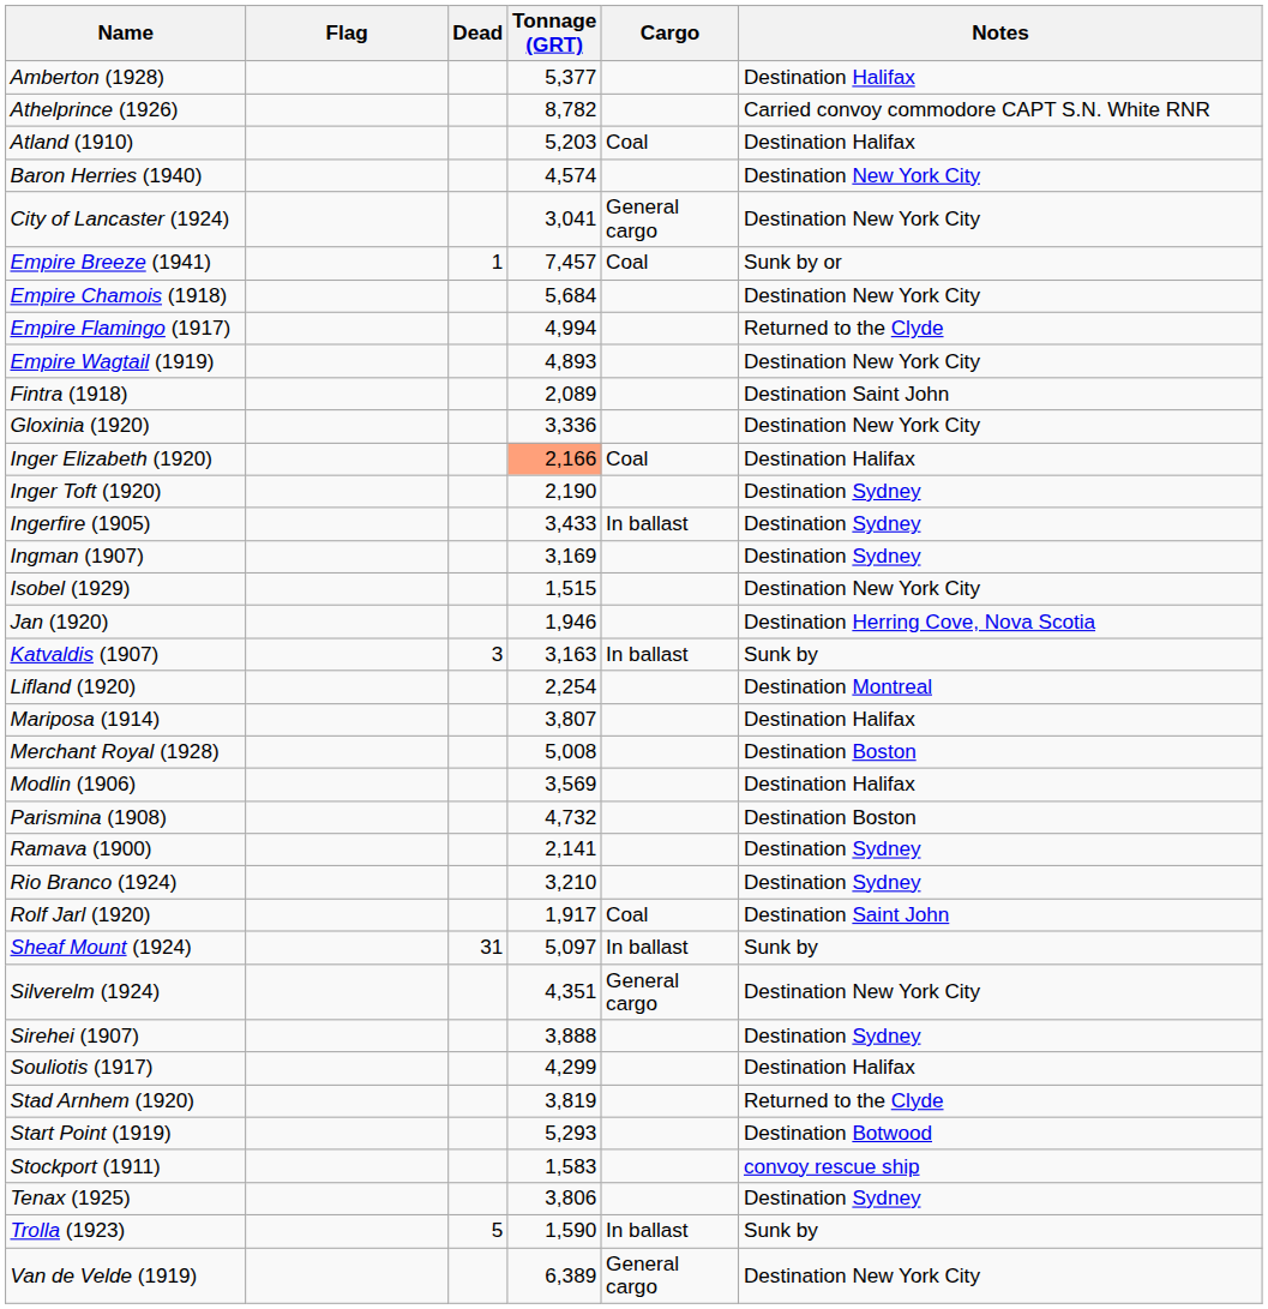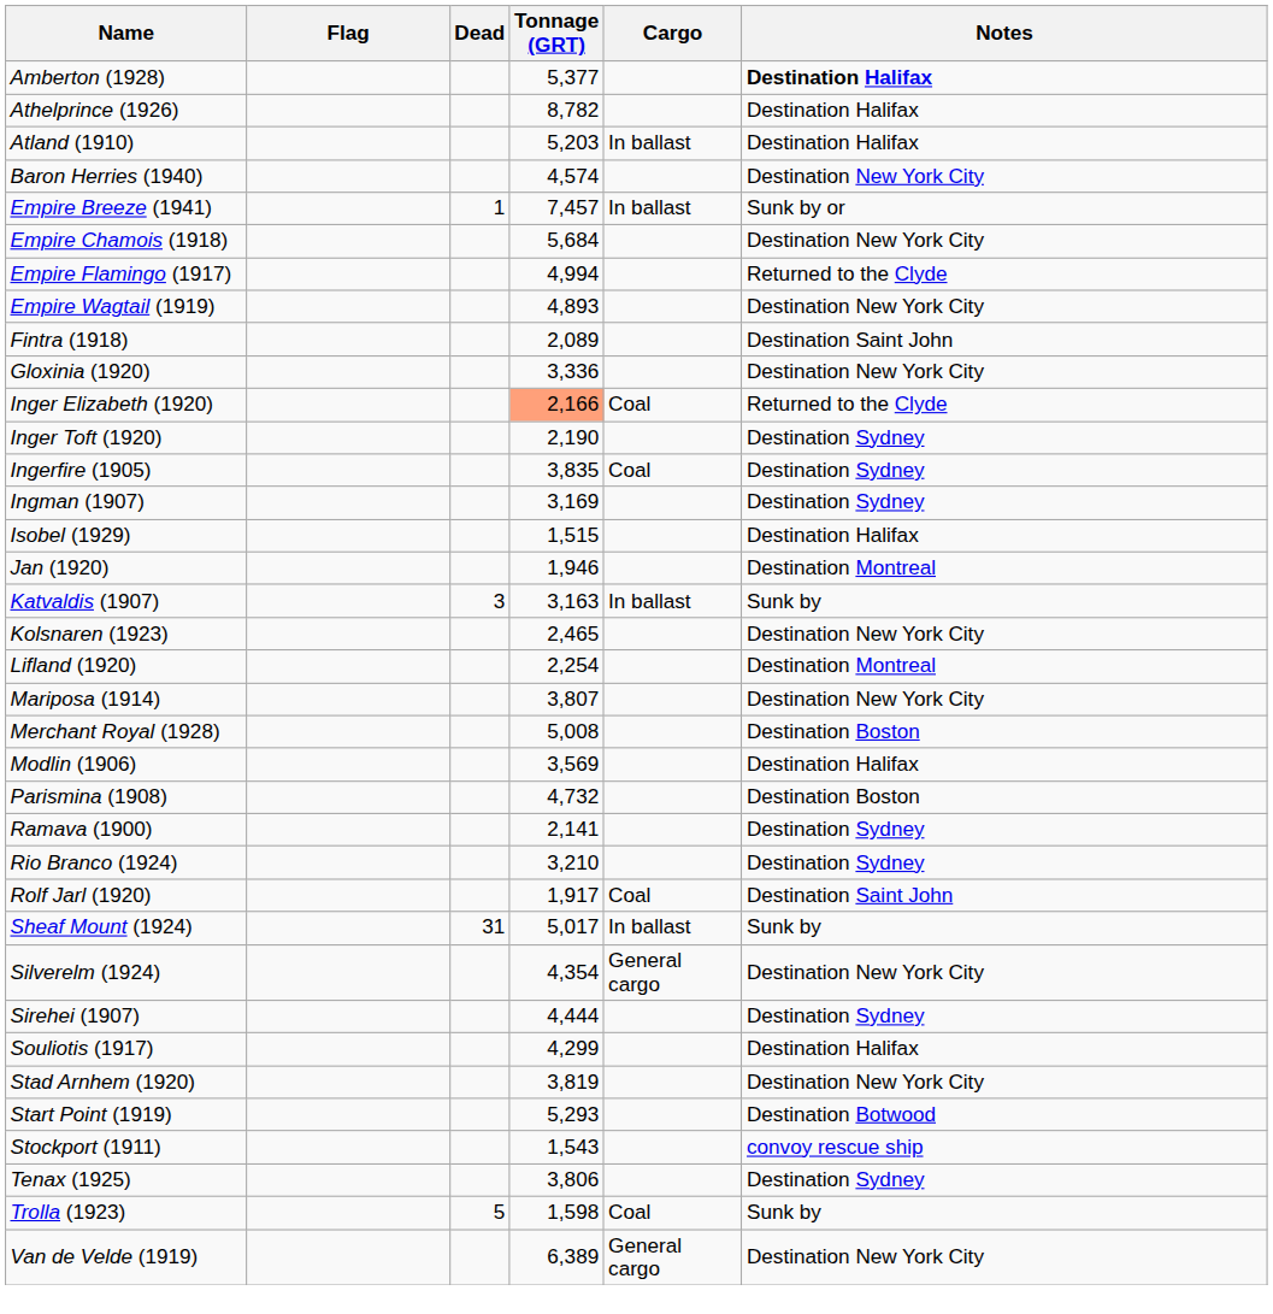Amberton (1928) | Notes: normal -> bold
Athelprince (1926) | Notes: Carried convoy commodore CAPT S.N. White RNR -> Destination Halifax
Atland (1910) | Cargo: Coal -> In ballast
- row: City of Lancaster (1924) | 3,041 | General cargo | Destination New York City
Empire Breeze (1941) | Cargo: Coal -> In ballast
Inger Elizabeth (1920) | Notes: Destination Halifax -> Returned to the Clyde
Ingerfire (1905) | Tonnage (GRT): 3,433 -> 3,835
Ingerfire (1905) | Cargo: In ballast -> Coal
Isobel (1929) | Notes: Destination New York City -> Destination Halifax
Jan (1920) | Notes: Destination Herring Cove, Nova Scotia -> Destination Montreal
+ row: Kolsnaren (1923) | 2,465 | Destination New York City
Mariposa (1914) | Notes: Destination Halifax -> Destination New York City
Sheaf Mount (1924) | Tonnage (GRT): 5,097 -> 5,017
Silverelm (1924) | Tonnage (GRT): 4,351 -> 4,354
Sirehei (1907) | Tonnage (GRT): 3,888 -> 4,444
Stad Arnhem (1920) | Notes: Returned to the Clyde -> Destination New York City
Stockport (1911) | Tonnage (GRT): 1,583 -> 1,543
Trolla (1923) | Tonnage (GRT): 1,590 -> 1,598
Trolla (1923) | Cargo: In ballast -> Coal
